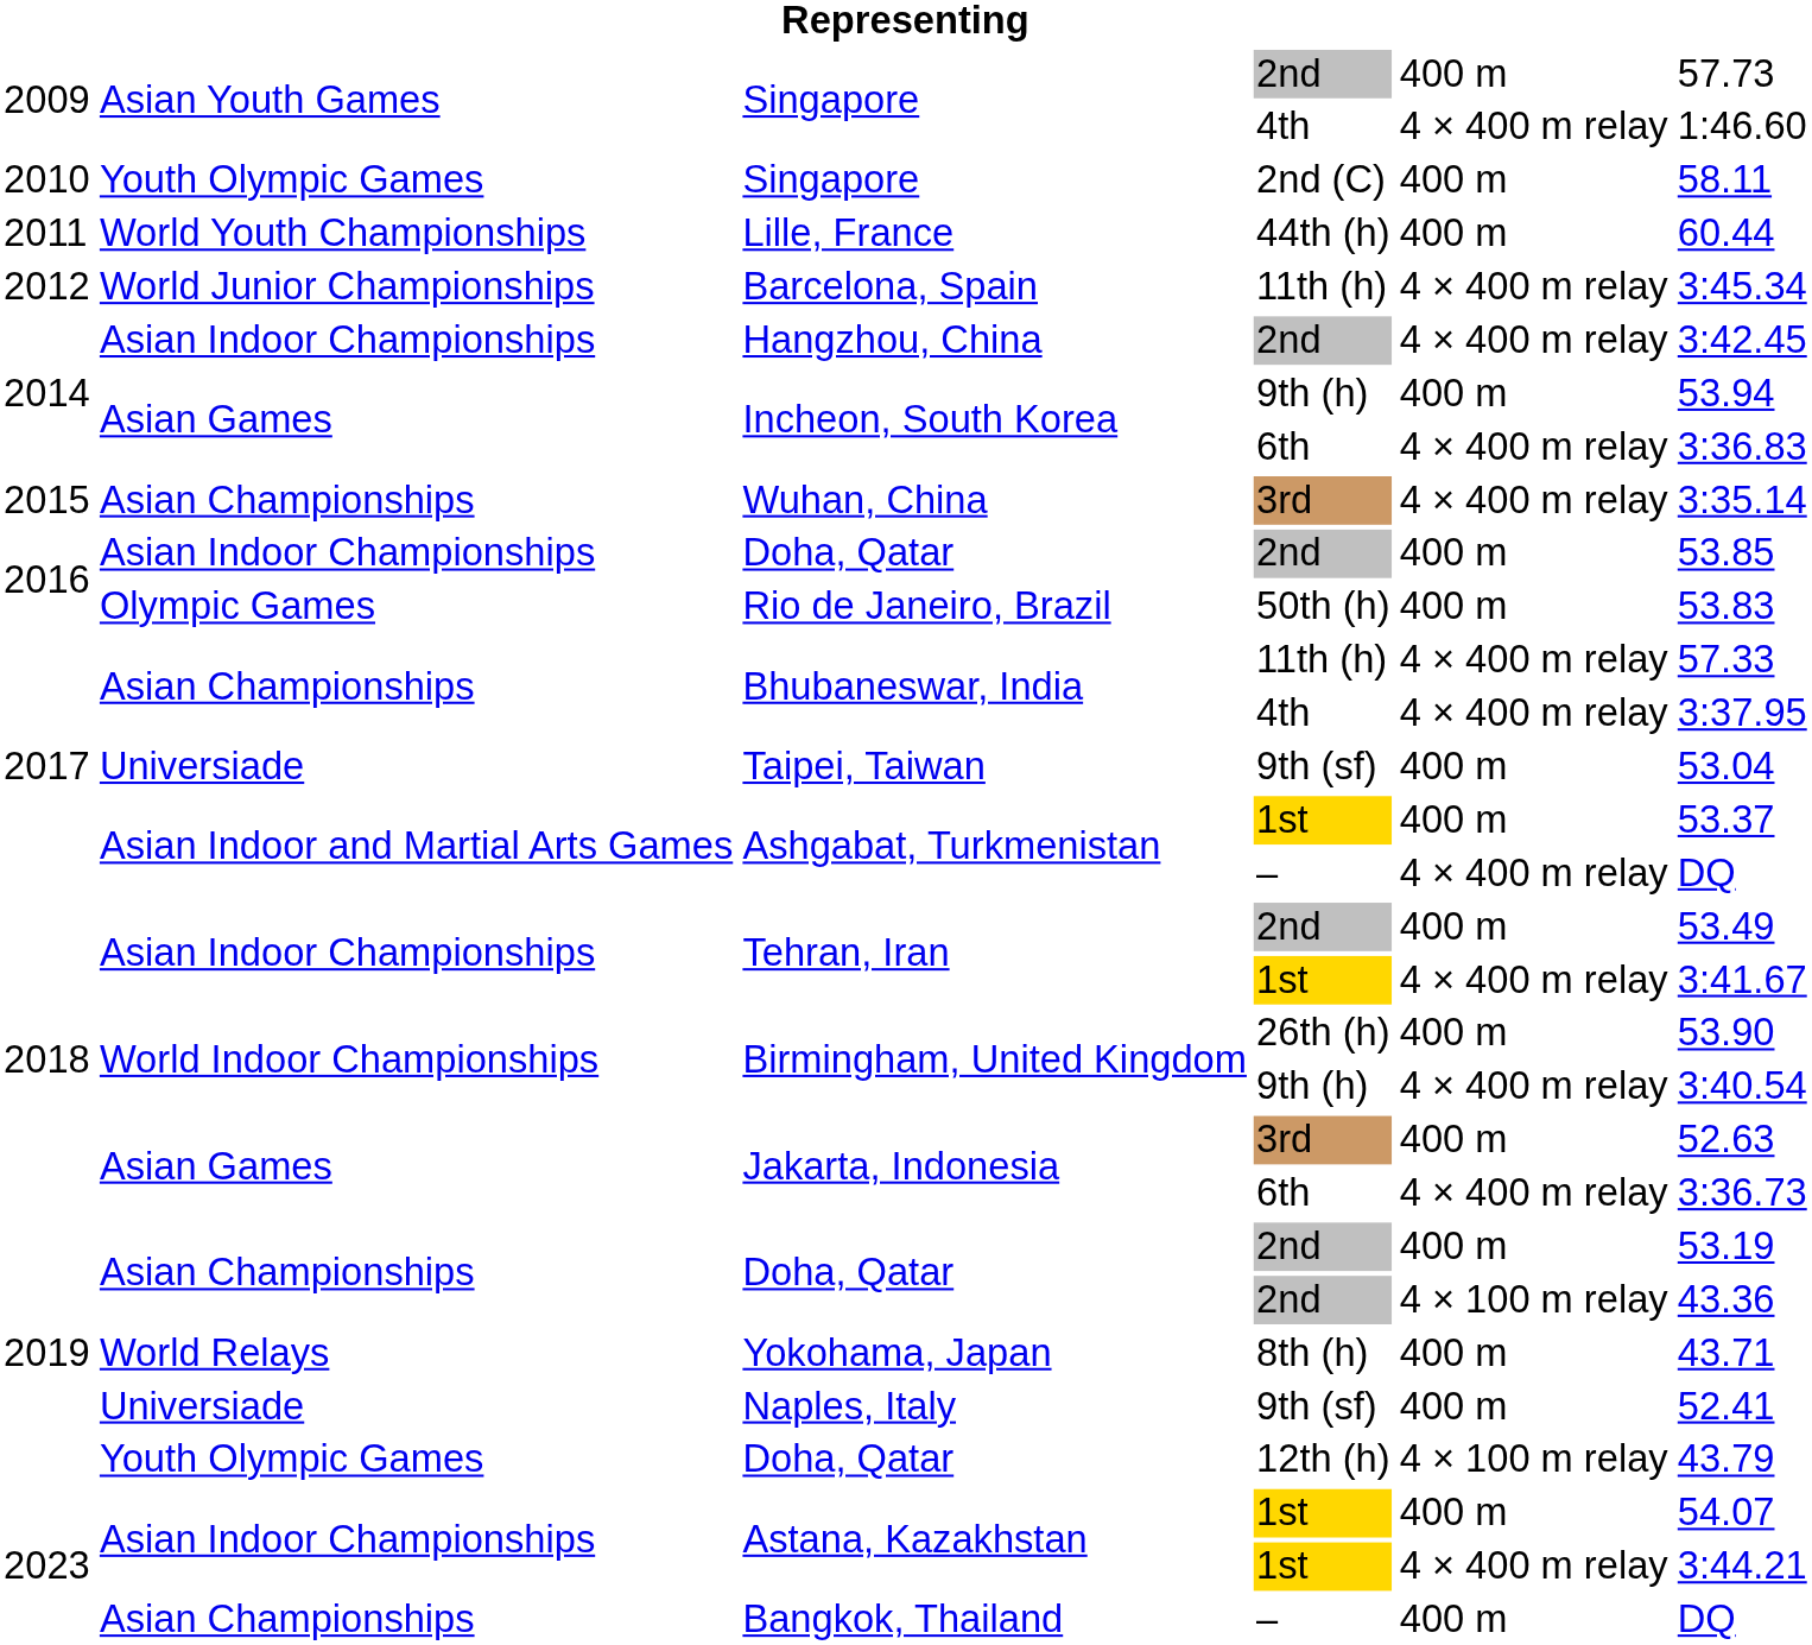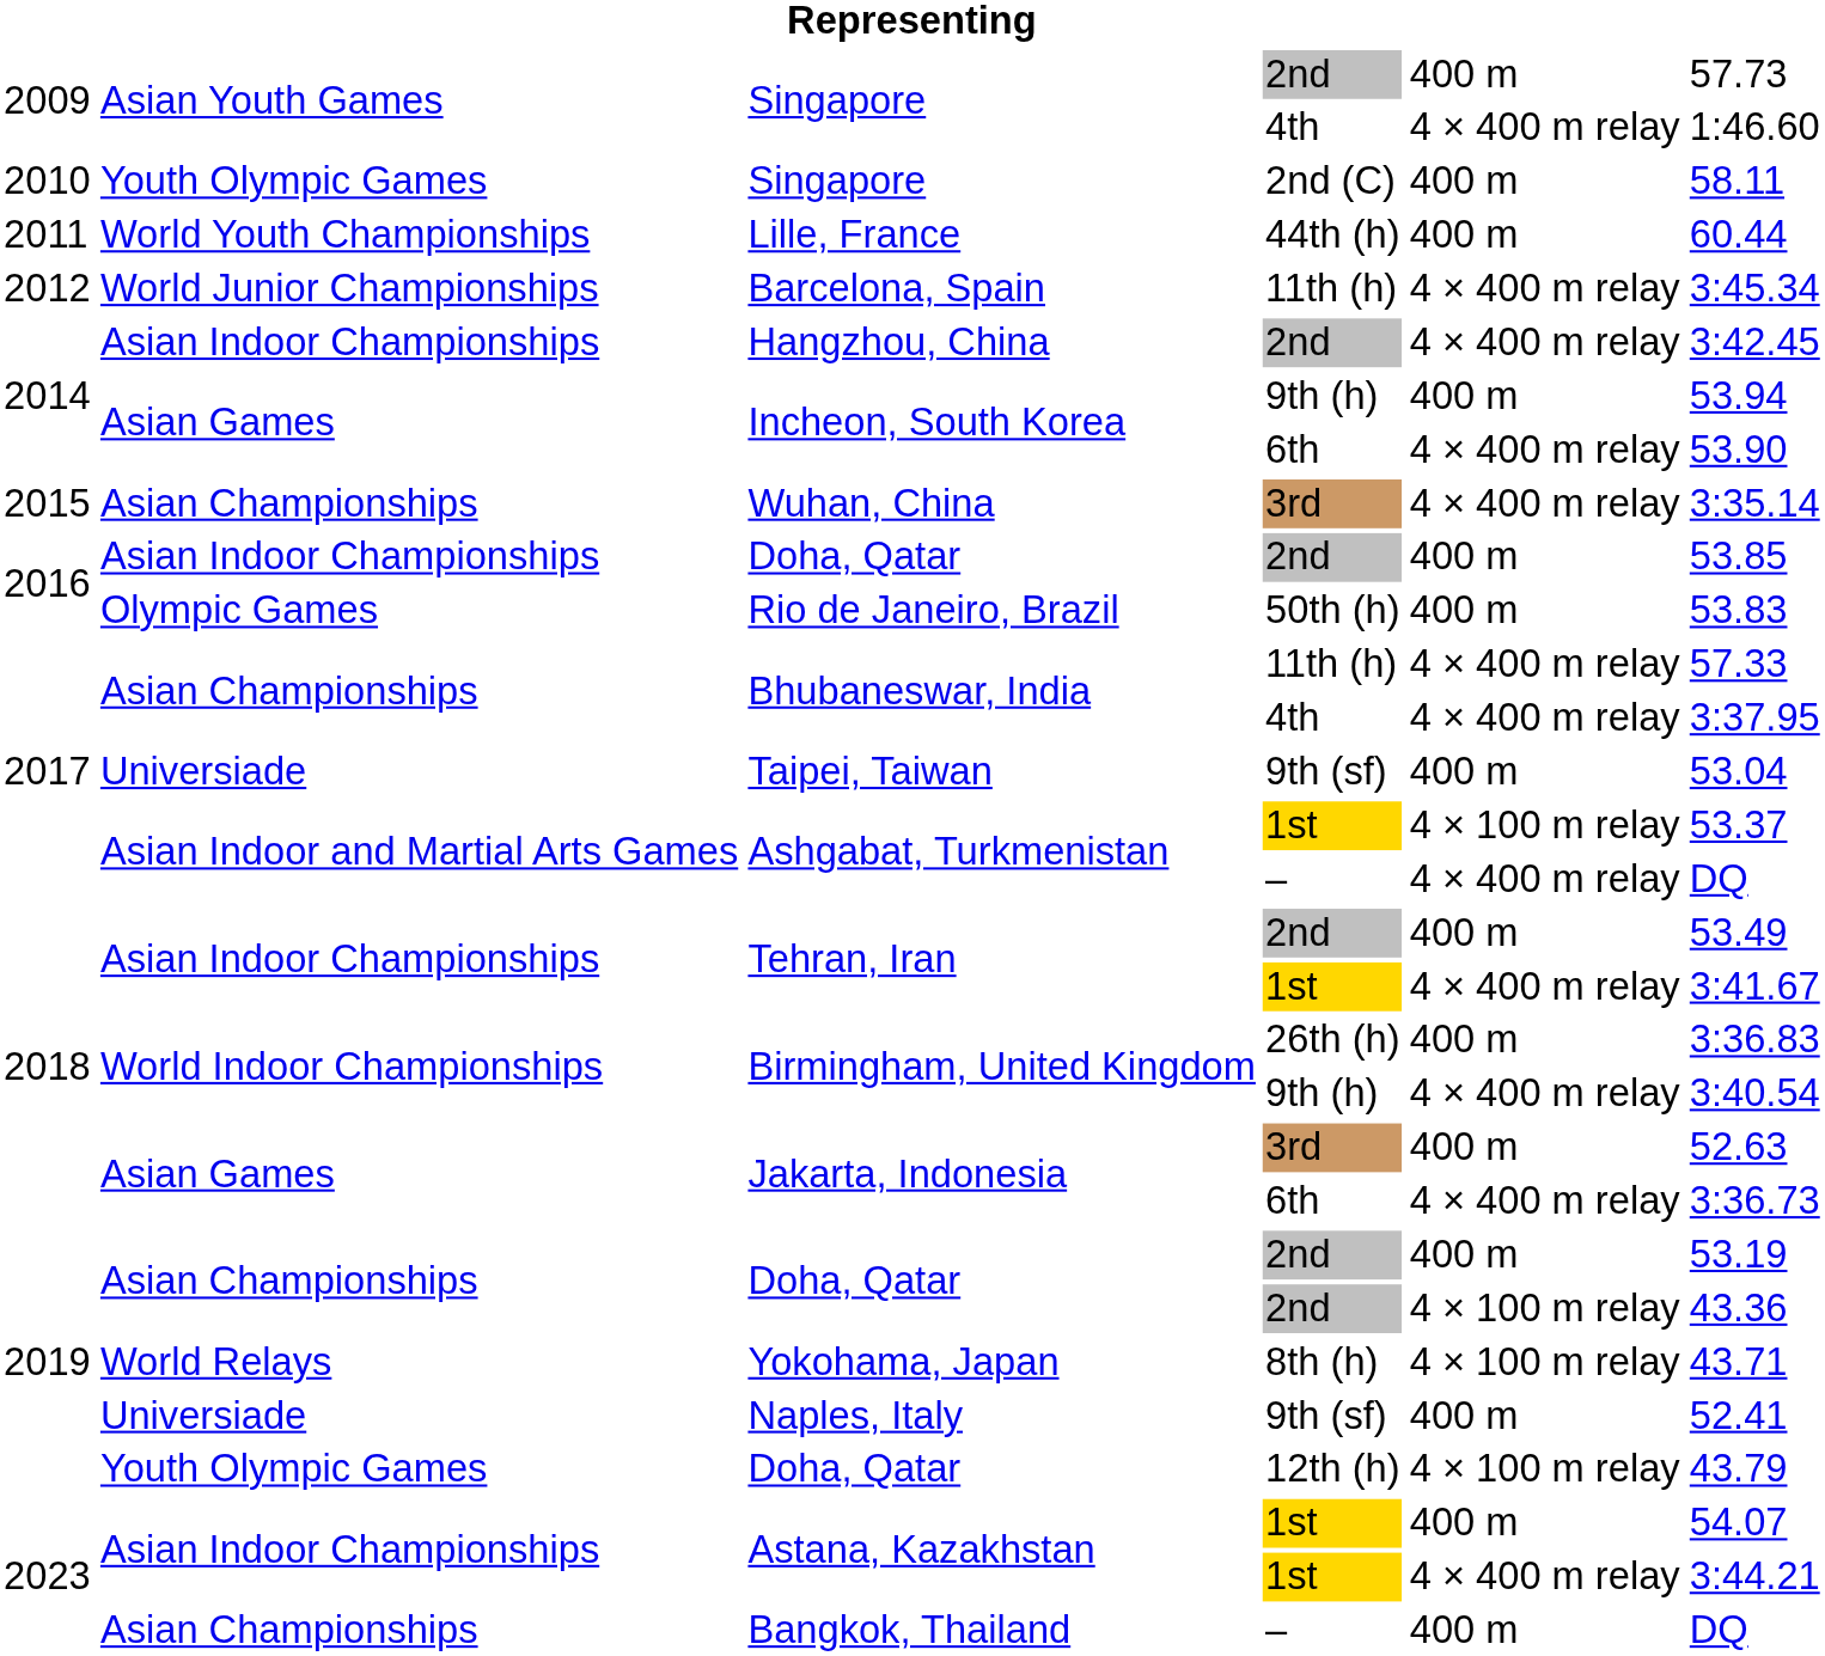Incheon, South Korea / 6th | column 6: 3:36.83 -> 53.90
Ashgabat, Turkmenistan / 1st | column 5: 400 m -> 4 × 100 m relay
Birmingham, United Kingdom / 26th (h) | column 6: 53.90 -> 3:36.83
Yokohama, Japan | column 5: 400 m -> 4 × 100 m relay
